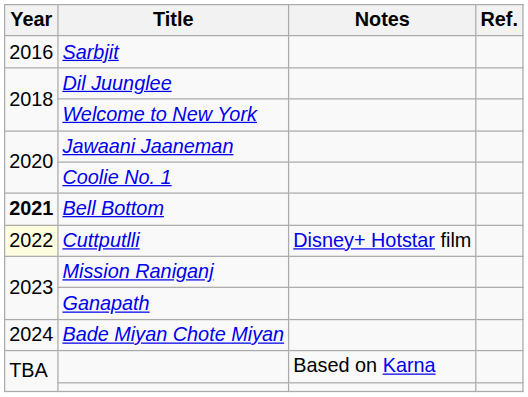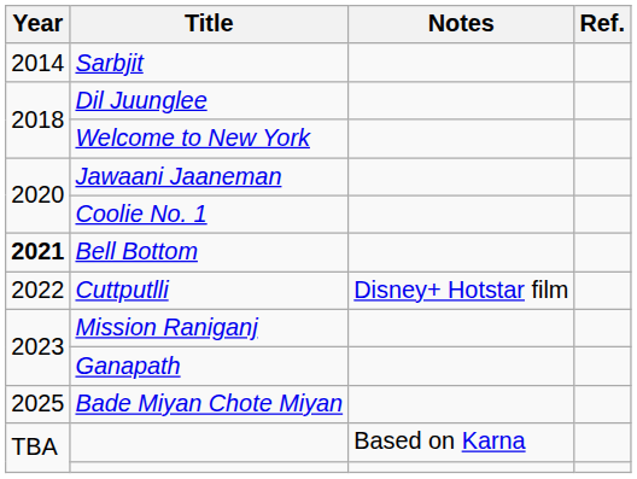Sarbjit | Year: 2016 -> 2014
Cuttputlli | Year: lightyellow background -> no background
Bade Miyan Chote Miyan | Year: 2024 -> 2025
